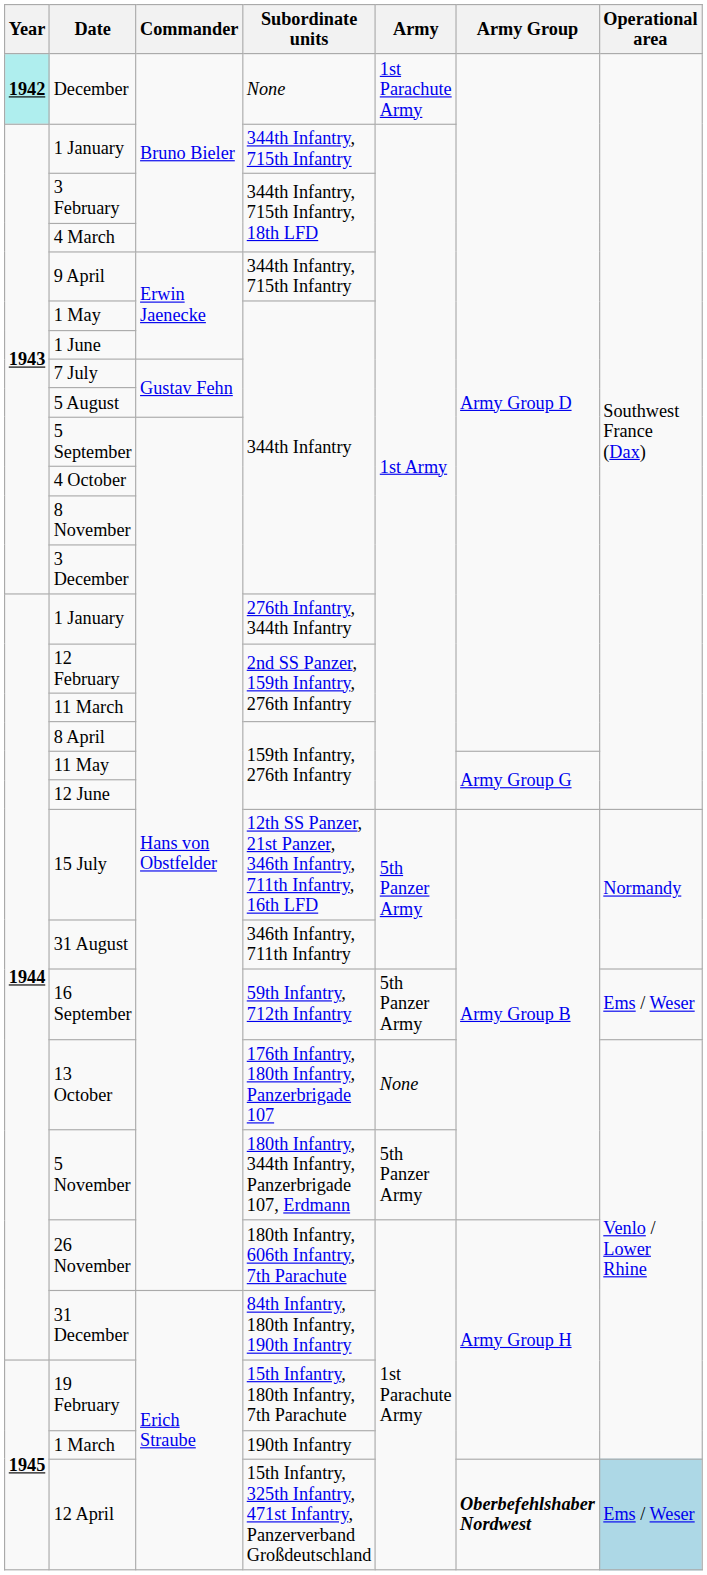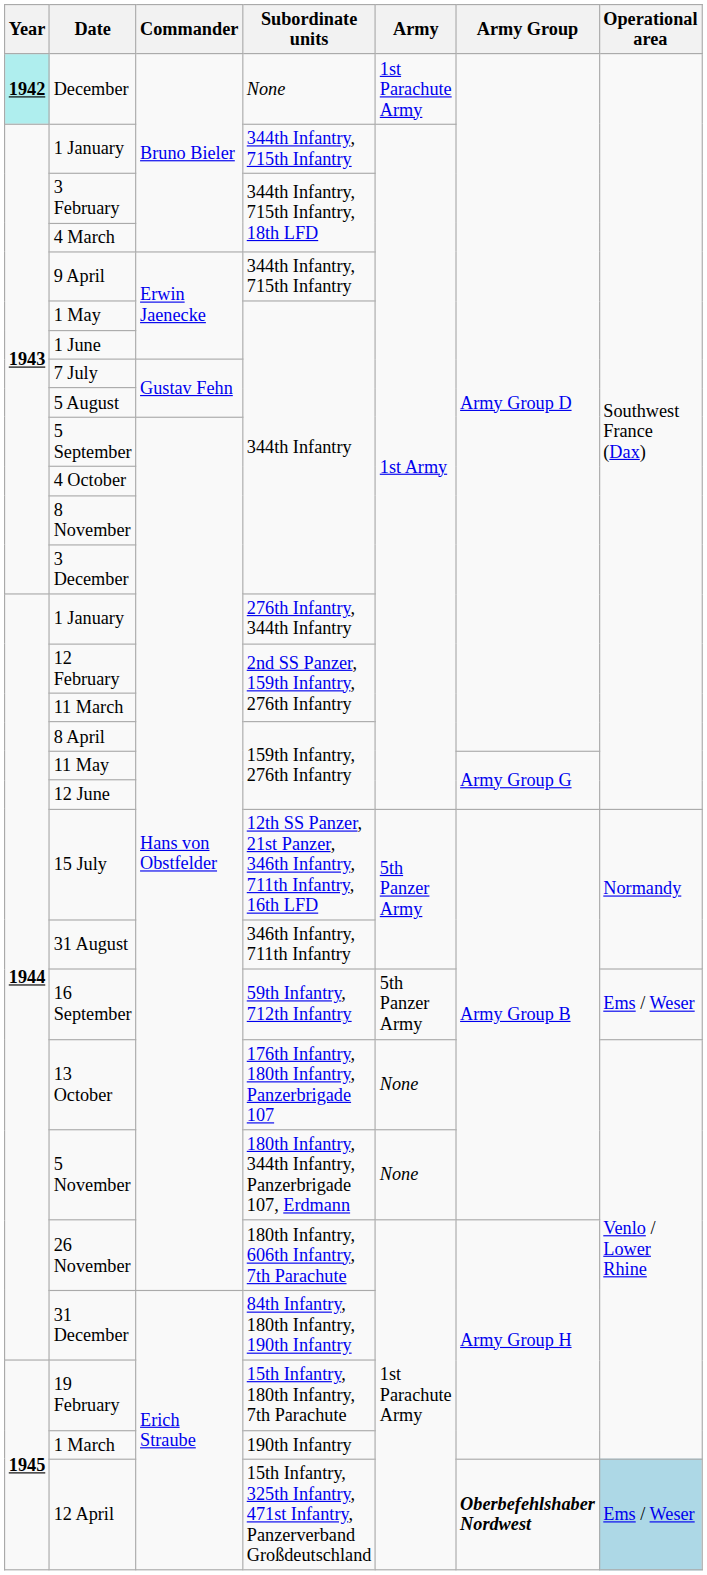5 November | Army: 5th Panzer Army -> None
